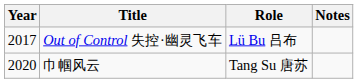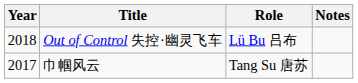Out of Control 失控·幽灵飞车 | Year: 2017 -> 2018
巾帼风云 | Year: 2020 -> 2017
